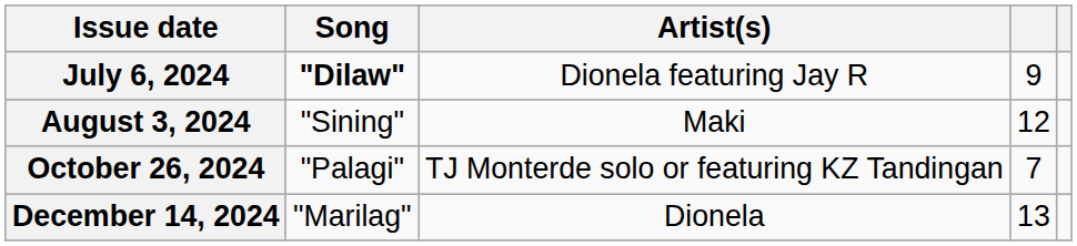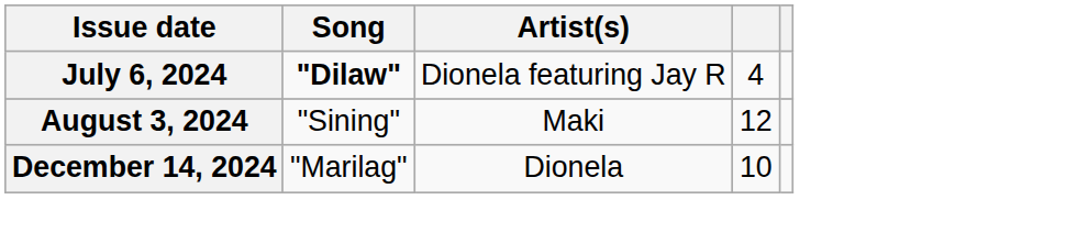July 6, 2024 | column 4: 9 -> 4
- row: October 26, 2024 | "Palagi" | TJ Monterde solo or featuring KZ Tandingan | 7
December 14, 2024 | column 4: 13 -> 10
